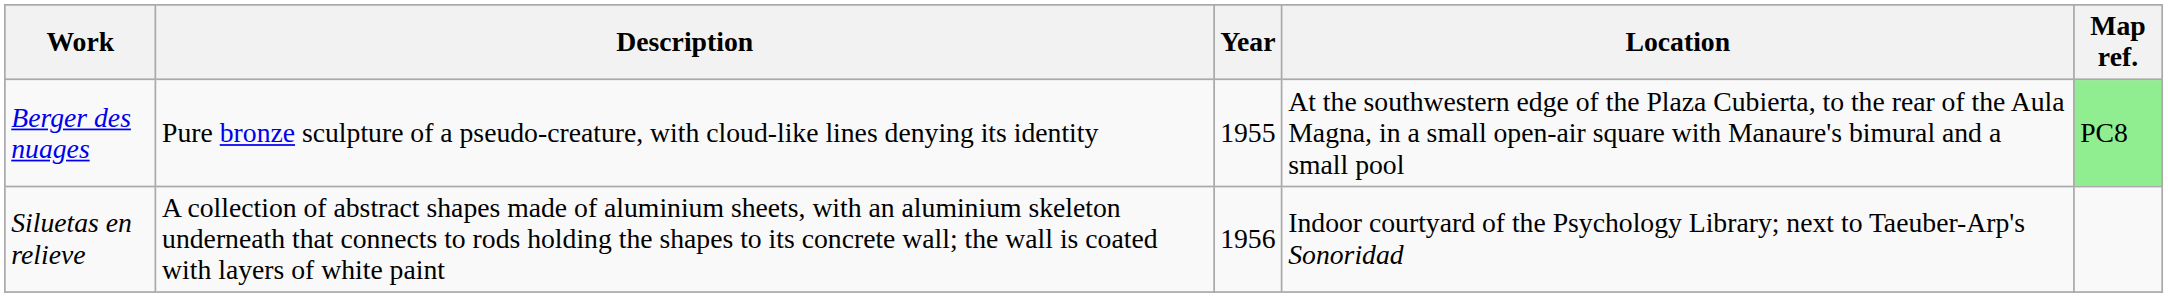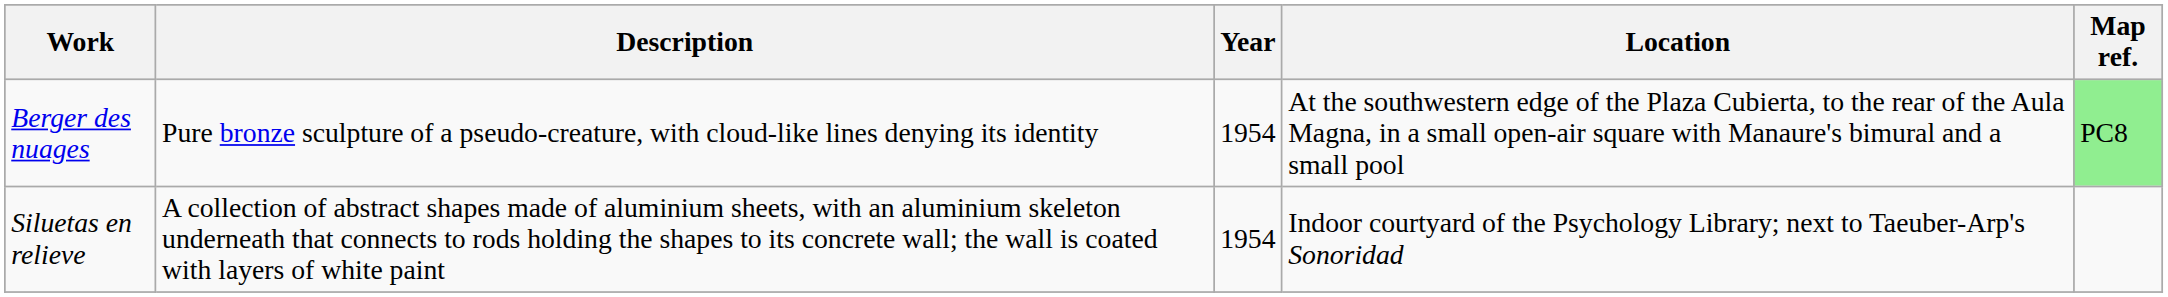Berger des nuages | Year: 1955 -> 1954
Siluetas en relieve | Year: 1956 -> 1954
